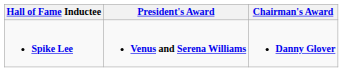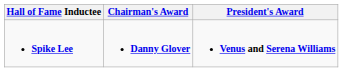columns swapped: Chairman's Award <-> President's Award
